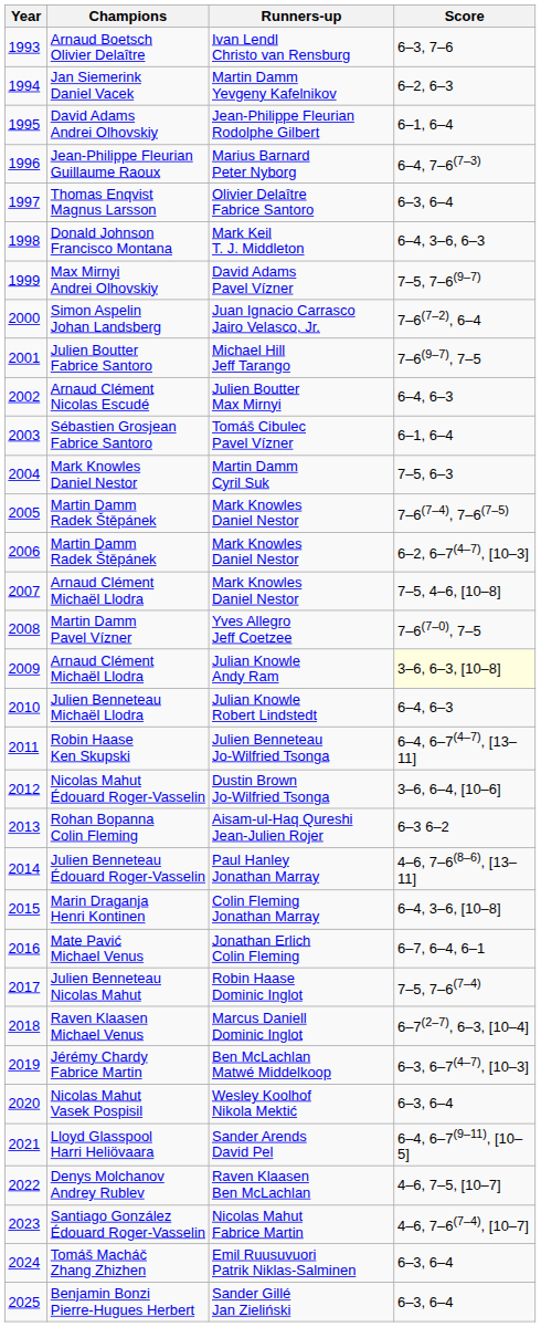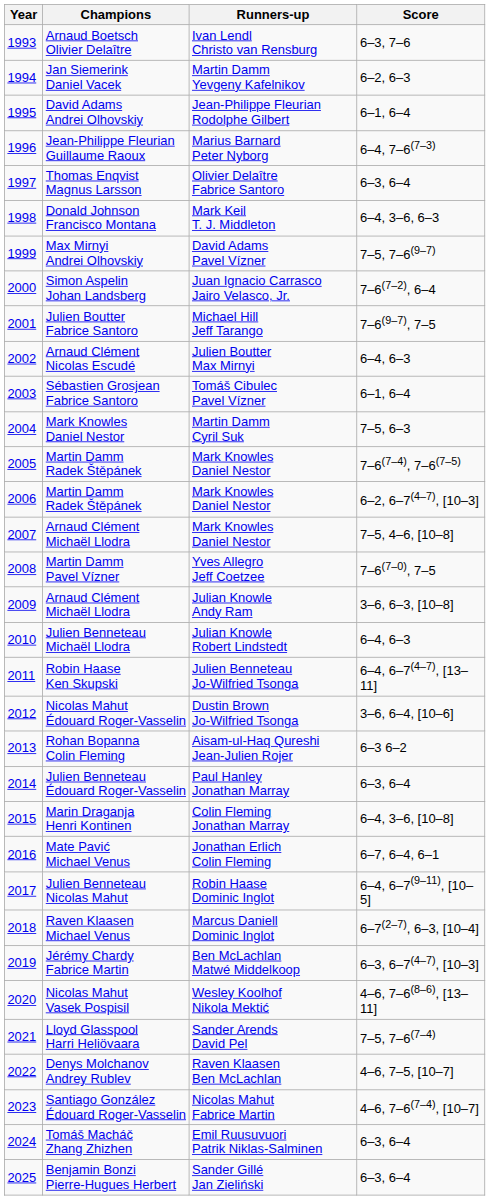2009 / Arnaud Clément Michaël Llodra | Score: lightyellow background -> no background
Julien Benneteau Édouard Roger-Vasselin | Score: 4–6, 7–6(8–6), [13–11] -> 6–3, 6–4
Julien Benneteau Nicolas Mahut | Score: 7–5, 7–6(7–4) -> 6–4, 6–7(9–11), [10–5]
Nicolas Mahut Vasek Pospisil | Score: 6–3, 6–4 -> 4–6, 7–6(8–6), [13–11]
Lloyd Glasspool Harri Heliövaara | Score: 6–4, 6–7(9–11), [10–5] -> 7–5, 7–6(7–4)
